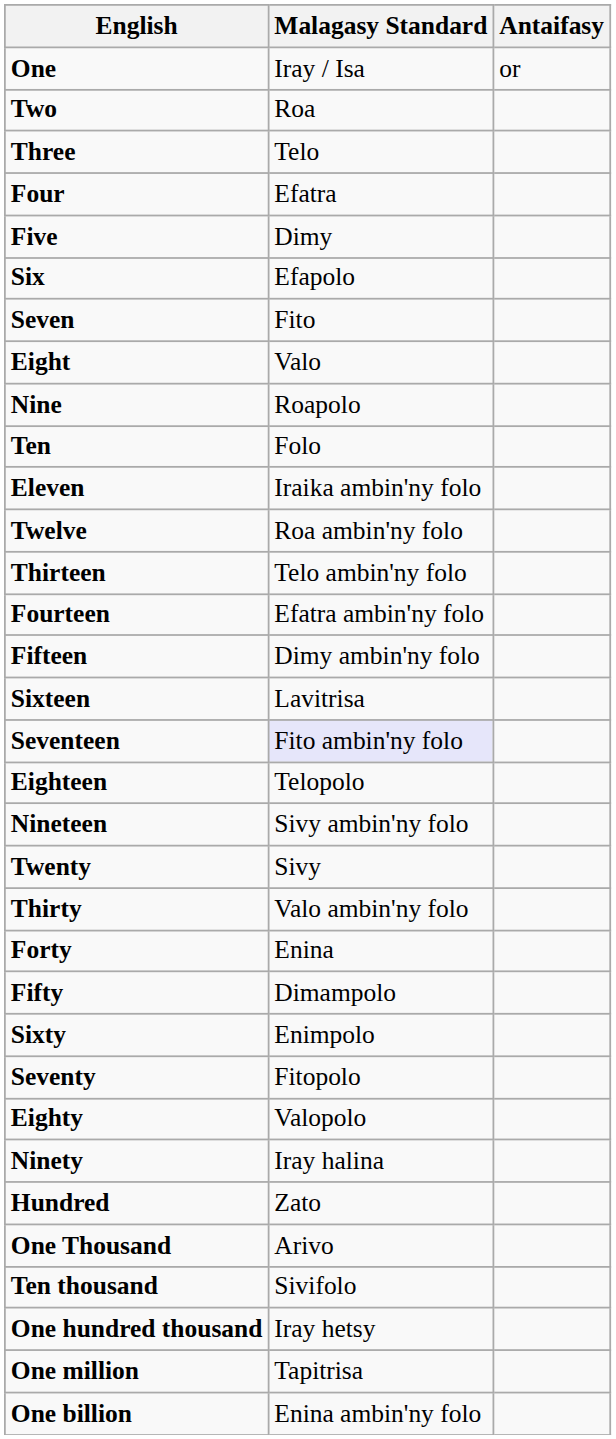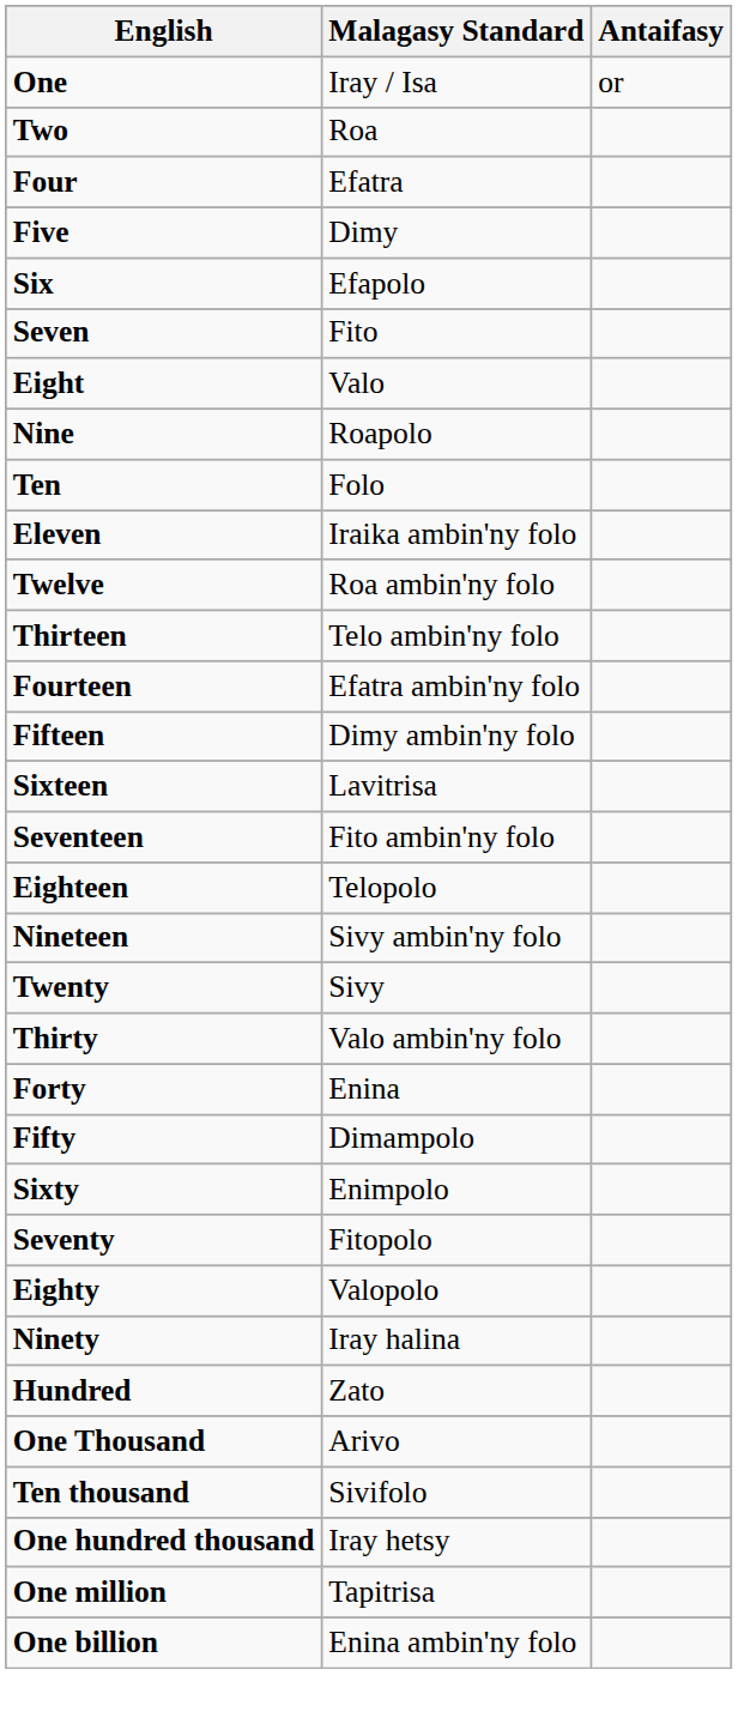- row: Three | Telo
Seventeen | Malagasy Standard: lavender background -> no background
